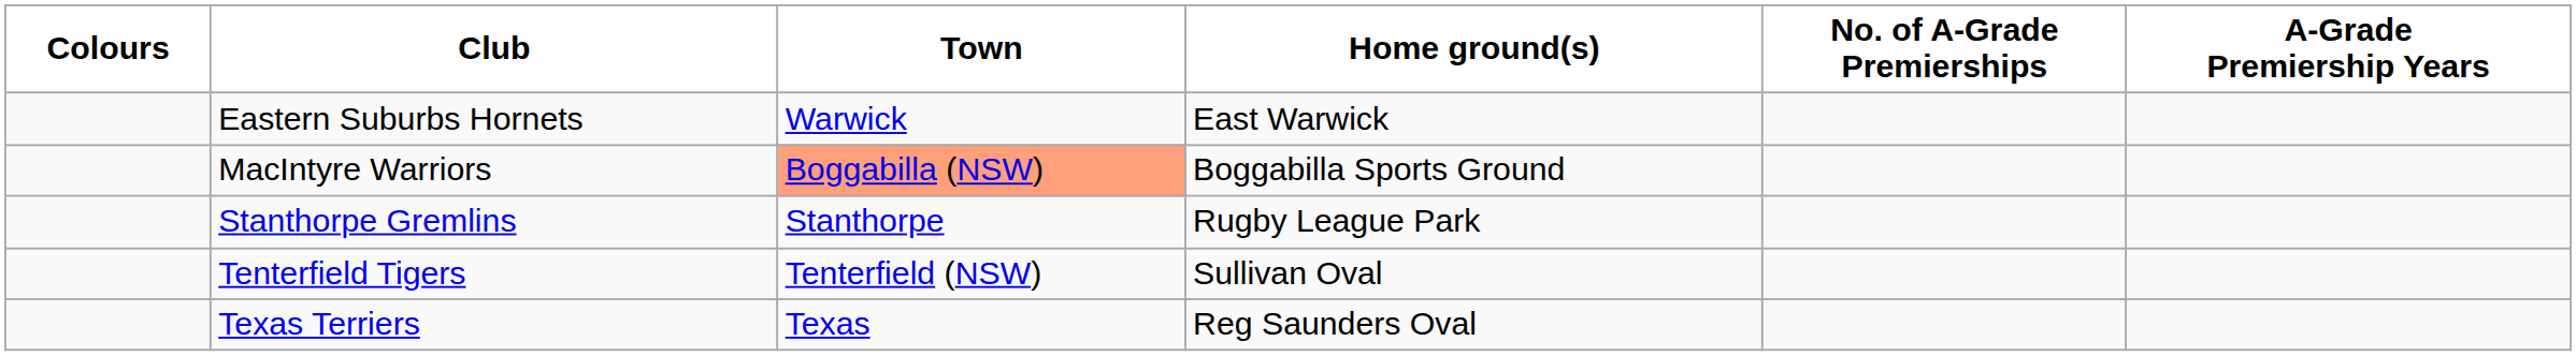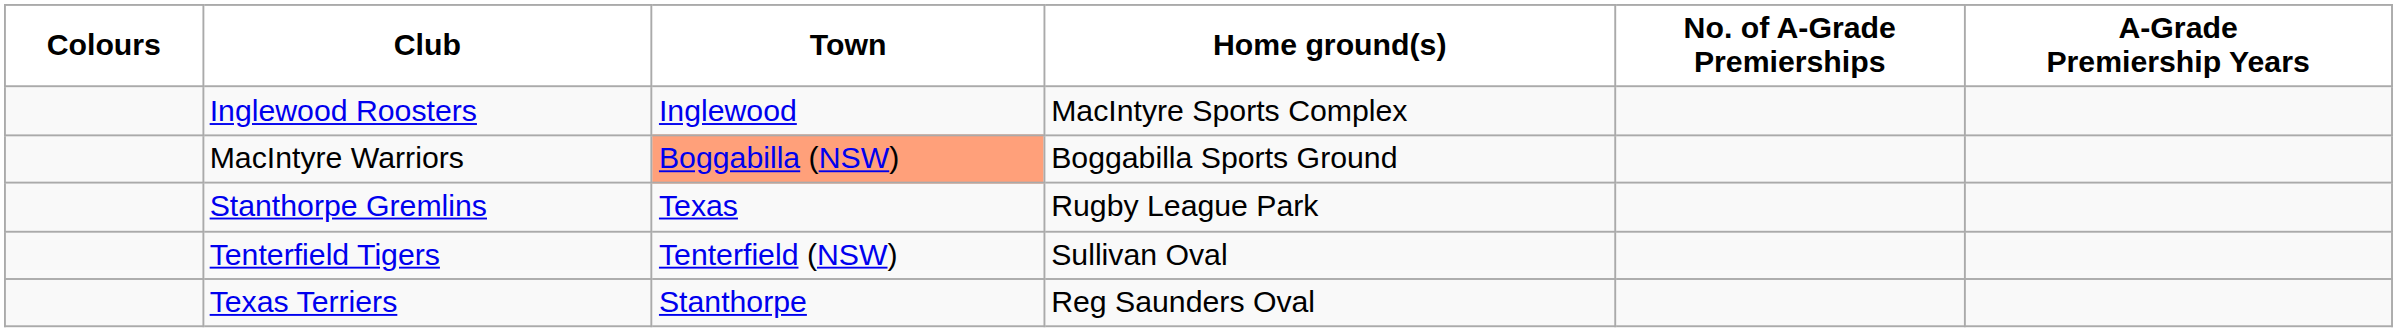- row: Eastern Suburbs Hornets | Warwick | East Warwick
+ row: Inglewood Roosters | Inglewood | MacIntyre Sports Complex
Stanthorpe Gremlins | Town: Stanthorpe -> Texas
Texas Terriers | Town: Texas -> Stanthorpe
